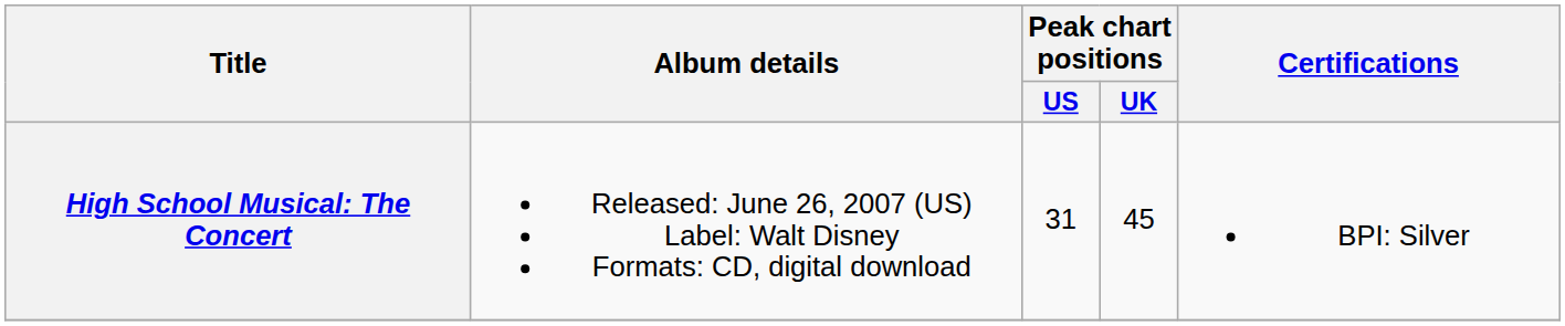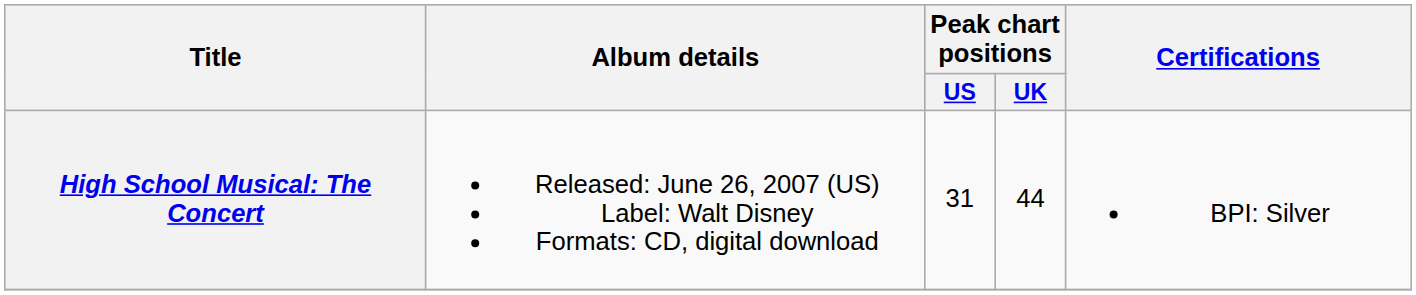High School Musical: The Concert | Peak chart positions / UK: 45 -> 44
